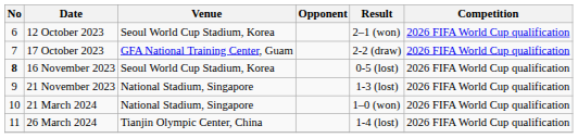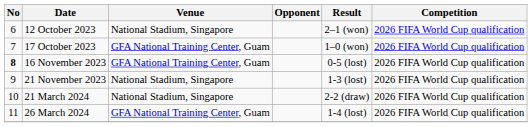12 October 2023 | Venue: Seoul World Cup Stadium, Korea -> National Stadium, Singapore
17 October 2023 | Result: 2-2 (draw) -> 1–0 (won)
16 November 2023 | Venue: Seoul World Cup Stadium, Korea -> GFA National Training Center, Guam
21 March 2024 | Result: 1–0 (won) -> 2-2 (draw)
26 March 2024 | Venue: Tianjin Olympic Center, China -> GFA National Training Center, Guam
